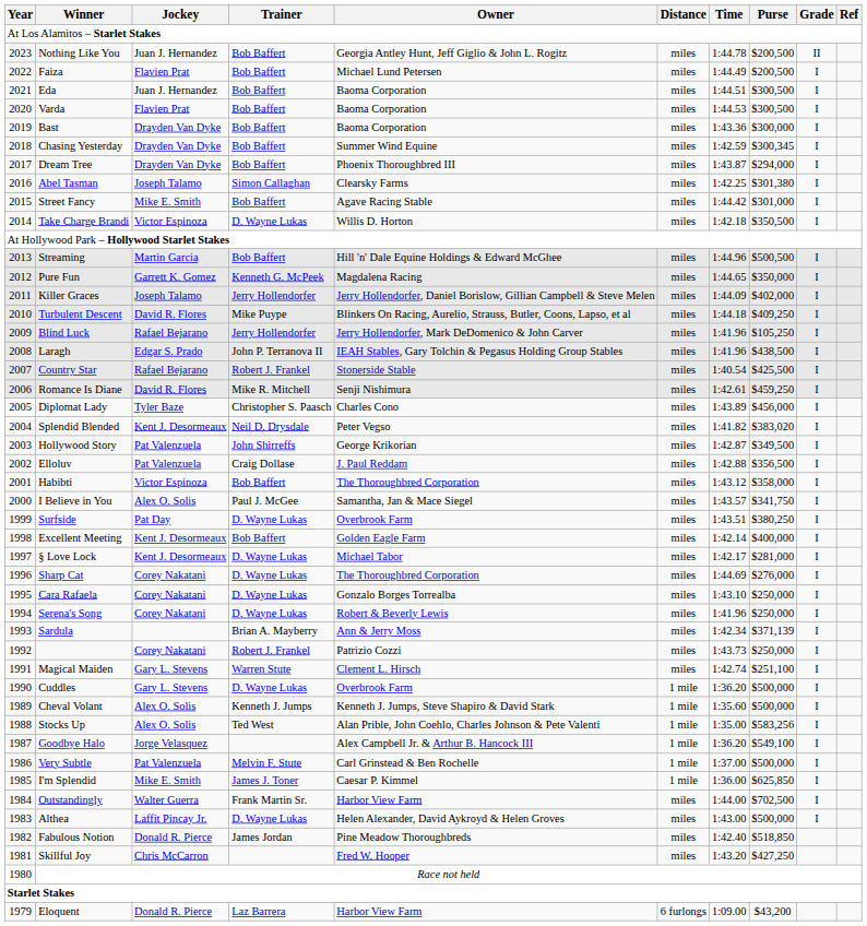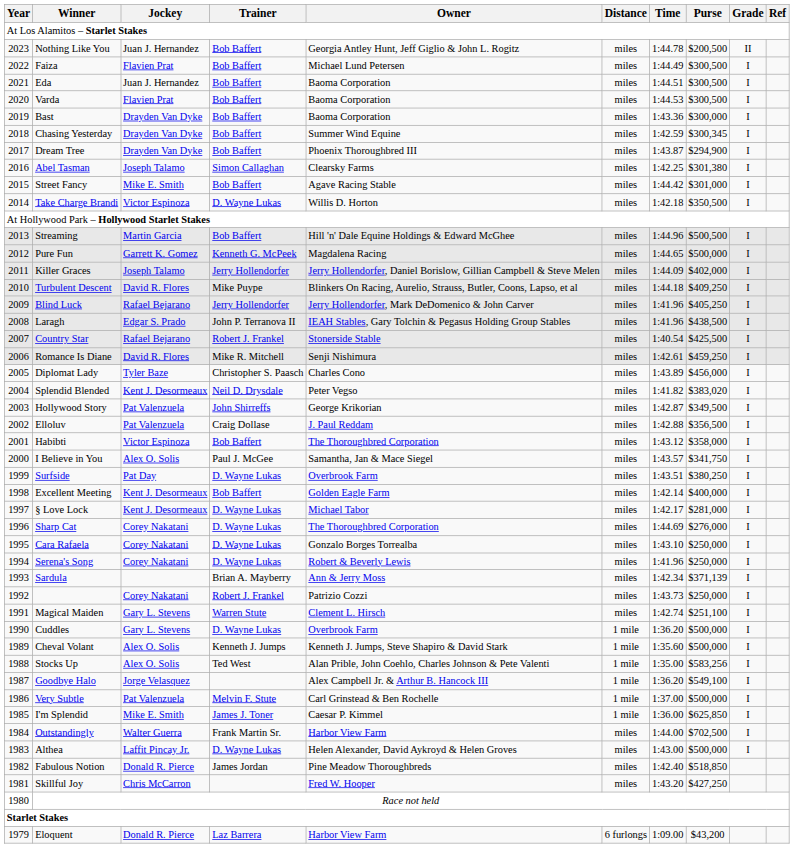Faiza | Purse: $200,500 -> $300,500
Dream Tree | Purse: $294,000 -> $294,900
Pure Fun | Purse: $350,000 -> $500,000
Blind Luck | Purse: $105,250 -> $405,250
